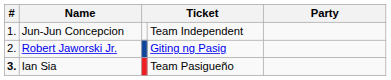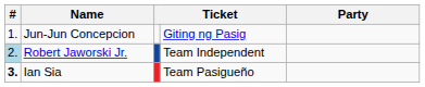Jun-Jun Concepcion | column 4: Team Independent -> Giting ng Pasig
Robert Jaworski Jr. | #: no background -> lightblue background
Robert Jaworski Jr. | column 4: Giting ng Pasig -> Team Independent
